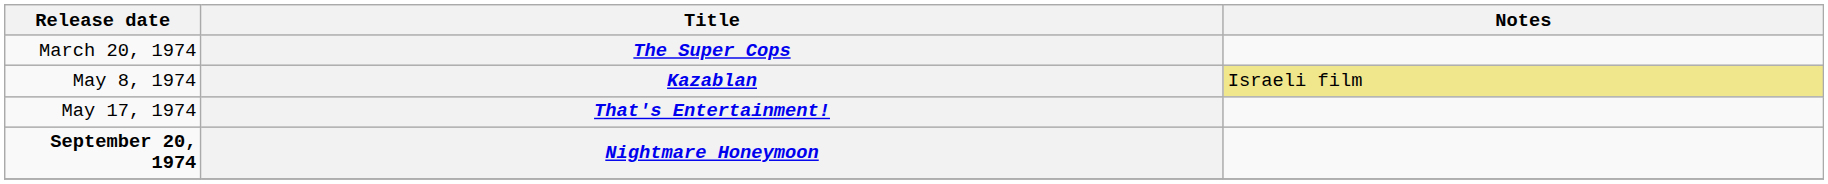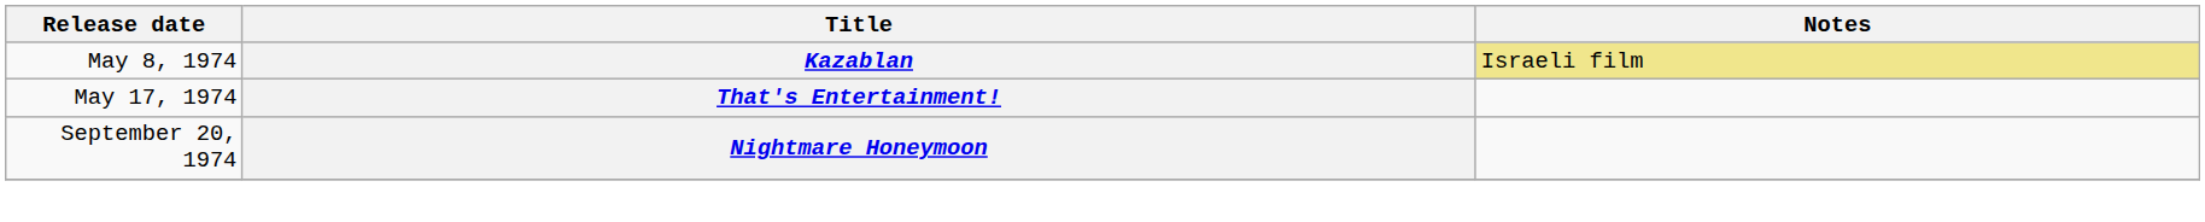- row: March 20, 1974 | The Super Cops
Nightmare Honeymoon | Release date: bold -> normal
